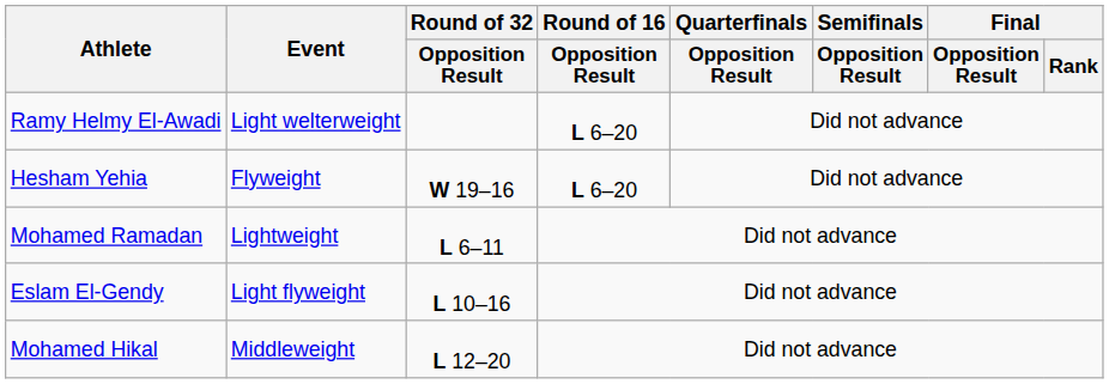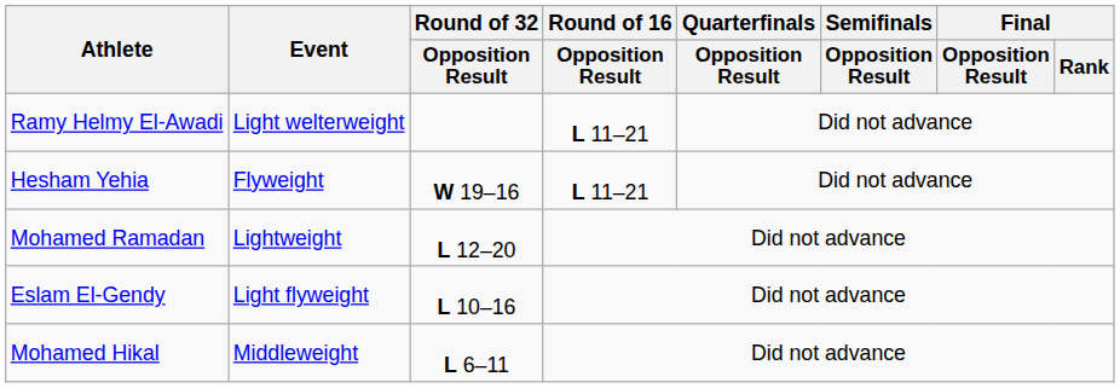Ramy Helmy El-Awadi | Round of 16 / Opposition Result: L 6–20 -> L 11–21
Hesham Yehia | Round of 16 / Opposition Result: L 6–20 -> L 11–21
Mohamed Ramadan | Round of 32 / Opposition Result: L 6–11 -> L 12–20
Mohamed Hikal | Round of 32 / Opposition Result: L 12–20 -> L 6–11
